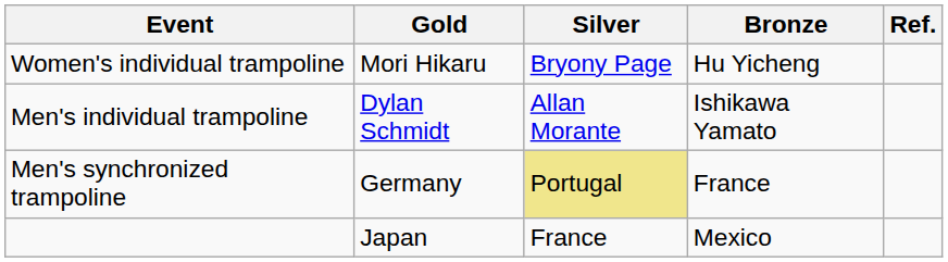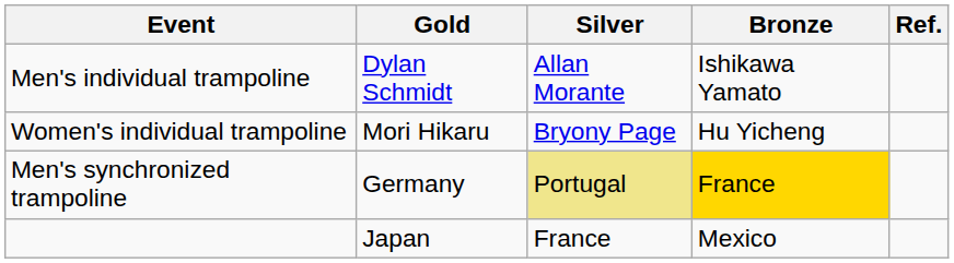rows swapped: Men's individual trampoline <-> Women's individual trampoline
Men's synchronized trampoline | Bronze: no background -> gold background
